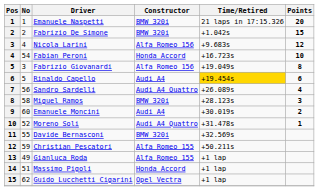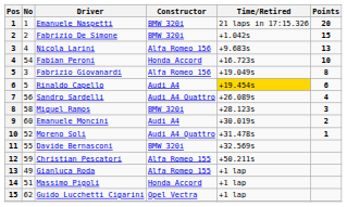Nicola Larini | Points: 12 -> 13
